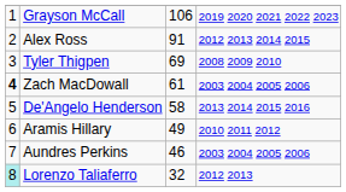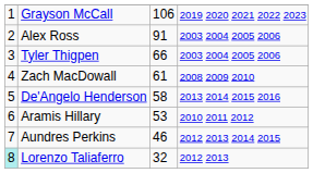Alex Ross | column 4: 2012 2013 2014 2015 -> 2003 2004 2005 2006
Tyler Thigpen | column 3: 69 -> 66
Tyler Thigpen | column 4: 2008 2009 2010 -> 2003 2004 2005 2006
Zach MacDowall | column 1: bold -> normal
Zach MacDowall | column 4: 2003 2004 2005 2006 -> 2008 2009 2010
Aramis Hillary | column 3: 49 -> 53
Aundres Perkins | column 4: 2003 2004 2005 2006 -> 2012 2013 2014 2015
